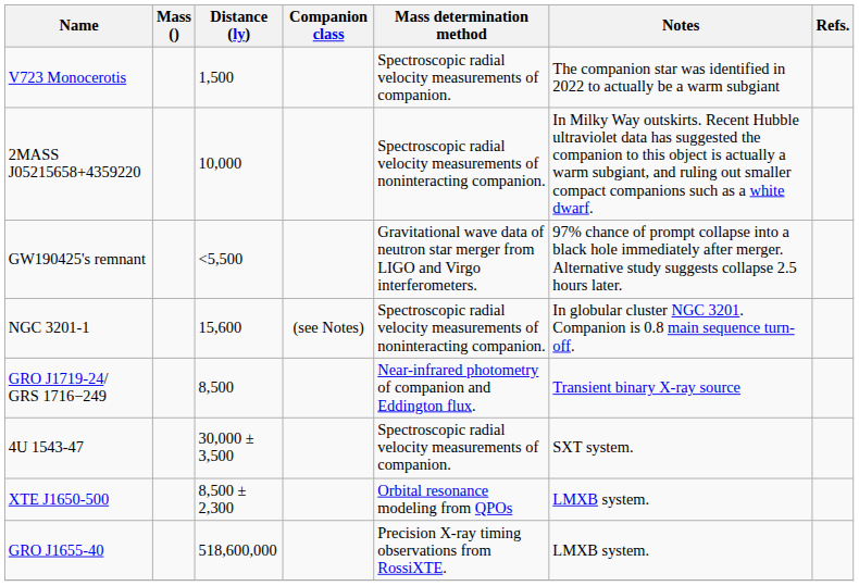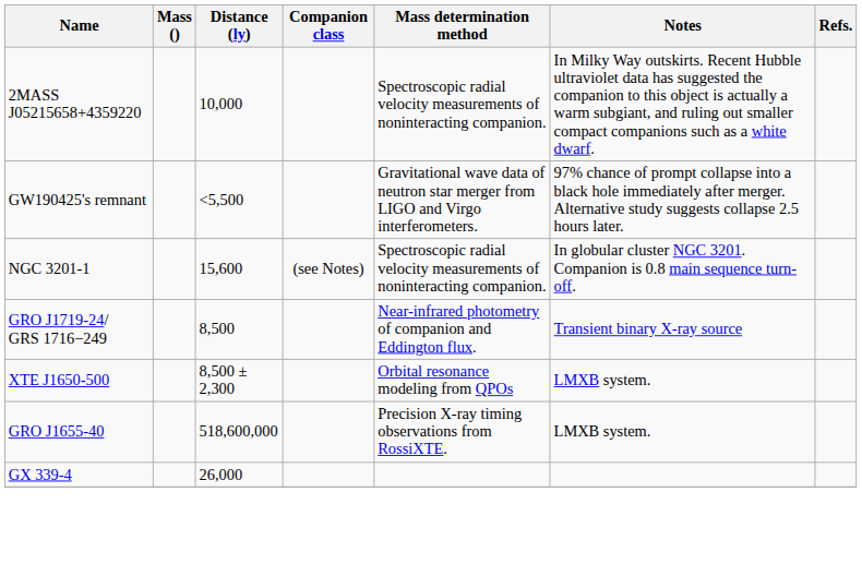- row: V723 Monocerotis | 1,500 | Spectroscopic radial velocity measurements of companion. | The companion star was identified in 2022 to actually be a warm subgiant
- row: 4U 1543-47 | 30,000 ± 3,500 | Spectroscopic radial velocity measurements of companion. | SXT system.
+ row: GX 339-4 | 26,000
